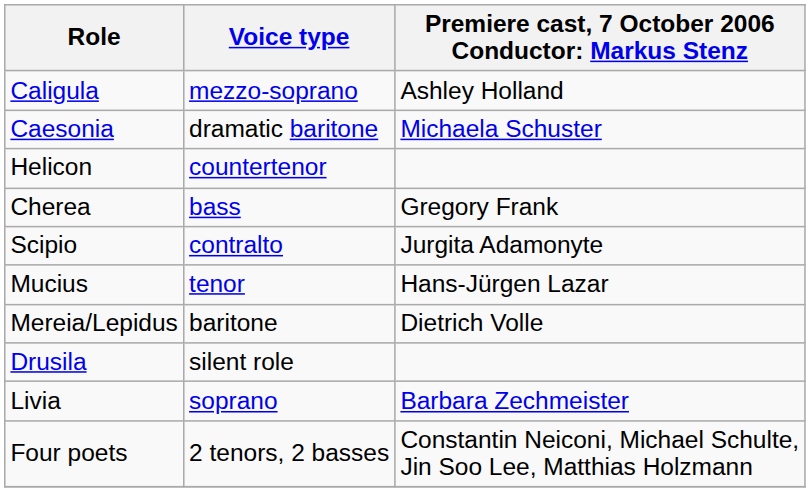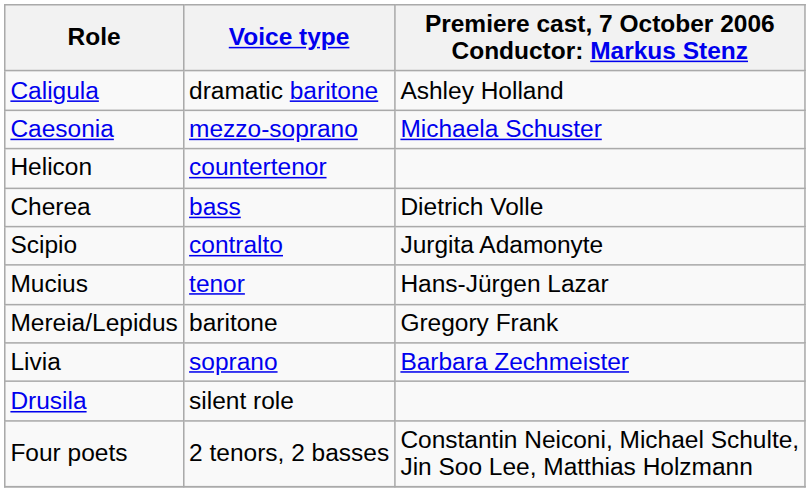Caligula | Voice type: mezzo-soprano -> dramatic baritone
Caesonia | Voice type: dramatic baritone -> mezzo-soprano
Cherea | column 3: Gregory Frank -> Dietrich Volle
Mereia/Lepidus | column 3: Dietrich Volle -> Gregory Frank
rows swapped: Livia <-> Drusila
